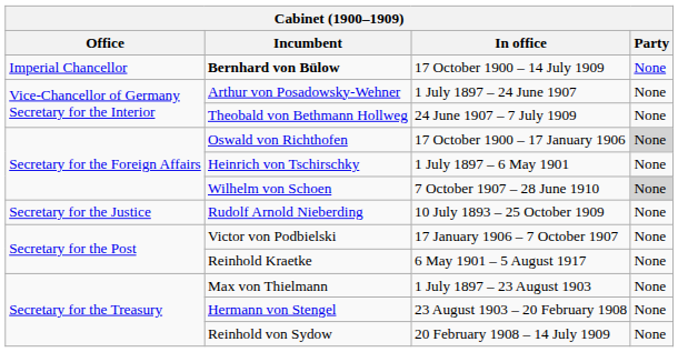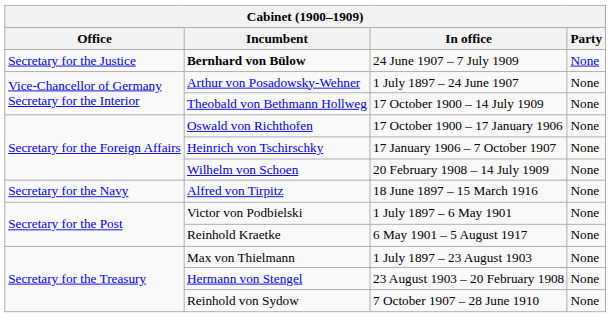Bernhard von Bülow | Office: Imperial Chancellor -> Secretary for the Justice
Bernhard von Bülow | In office: 17 October 1900 – 14 July 1909 -> 24 June 1907 – 7 July 1909
Theobald von Bethmann Hollweg | In office: 24 June 1907 – 7 July 1909 -> 17 October 1900 – 14 July 1909
Oswald von Richthofen | Party: lightgrey background -> no background
Heinrich von Tschirschky | In office: 1 July 1897 – 6 May 1901 -> 17 January 1906 – 7 October 1907
Wilhelm von Schoen | In office: 7 October 1907 – 28 June 1910 -> 20 February 1908 – 14 July 1909
Wilhelm von Schoen | Party: lightgrey background -> no background
- row: Secretary for the Justice | Rudolf Arnold Nieberding | 10 July 1893 – 25 October 1909 | None
+ row: Secretary for the Navy | Alfred von Tirpitz | 18 June 1897 – 15 March 1916 | None
Victor von Podbielski | In office: 17 January 1906 – 7 October 1907 -> 1 July 1897 – 6 May 1901
Reinhold von Sydow | In office: 20 February 1908 – 14 July 1909 -> 7 October 1907 – 28 June 1910
